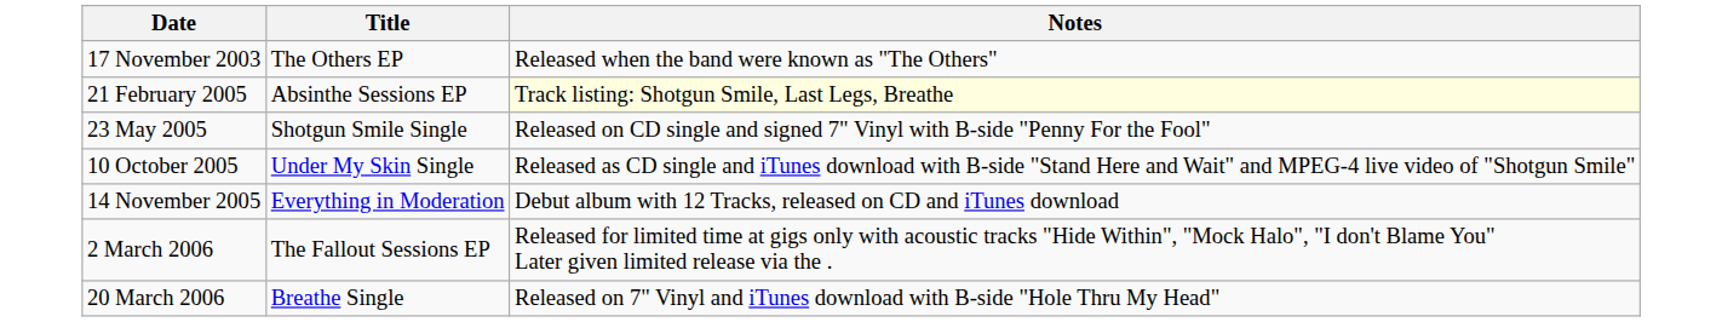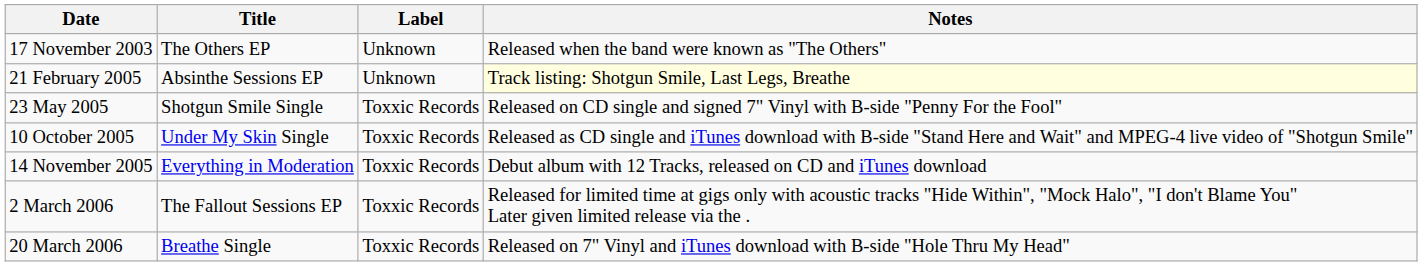+ column: Label | Unknown | Unknown | Toxxic Records | Toxxic Records | Toxxic Records | Toxxic Records | Toxxic Records
